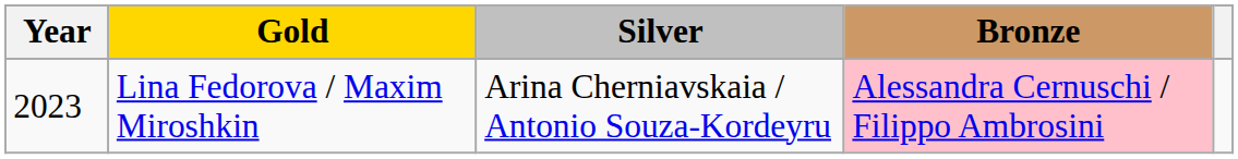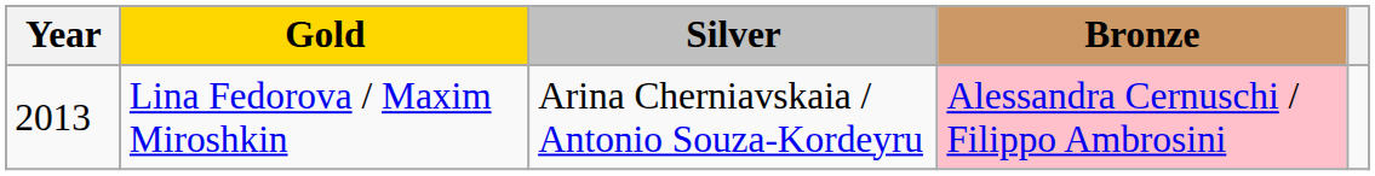Lina Fedorova / Maxim Miroshkin | Year: 2023 -> 2013
